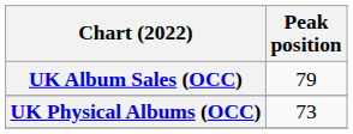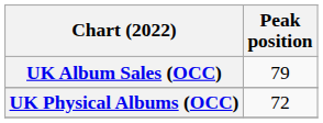UK Physical Albums (OCC) | Peak position: 73 -> 72
